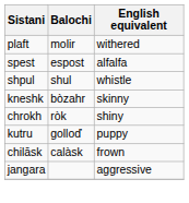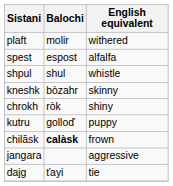chilāsk | Balochi: normal -> bold
+ row: dajg | ťayi | tie
